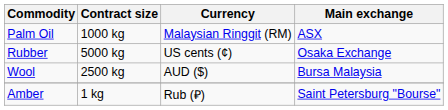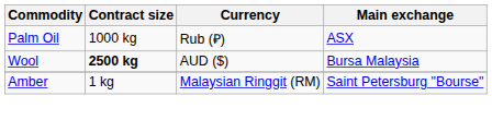Palm Oil | Currency: Malaysian Ringgit (RM) -> Rub (₽)
- row: Rubber | 5000 kg | US cents (¢) | Osaka Exchange
Wool | Contract size: normal -> bold
Amber | Currency: Rub (₽) -> Malaysian Ringgit (RM)
